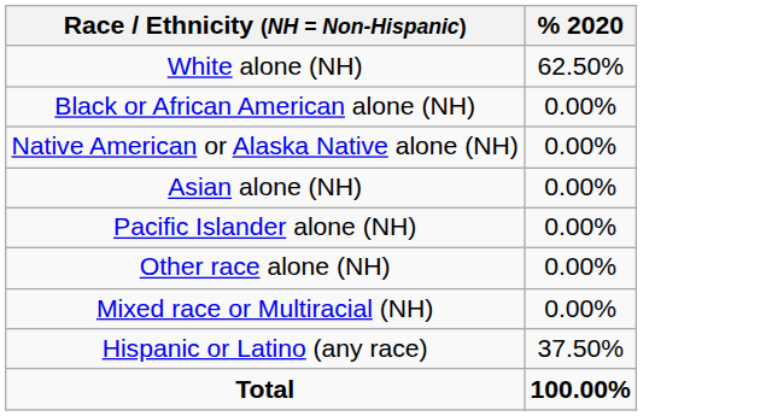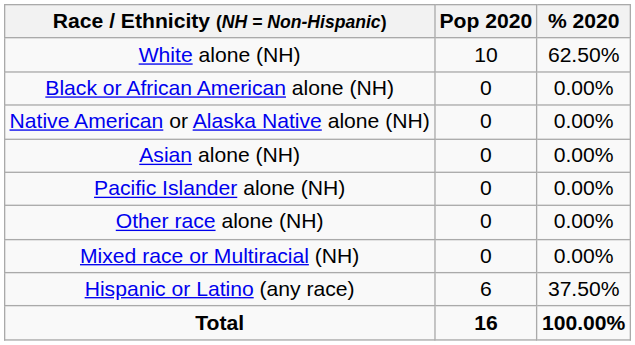+ column: Pop 2020 | 10 | 0 | 0 | 0 | 0 | 0 | 0 | 6 | 16
